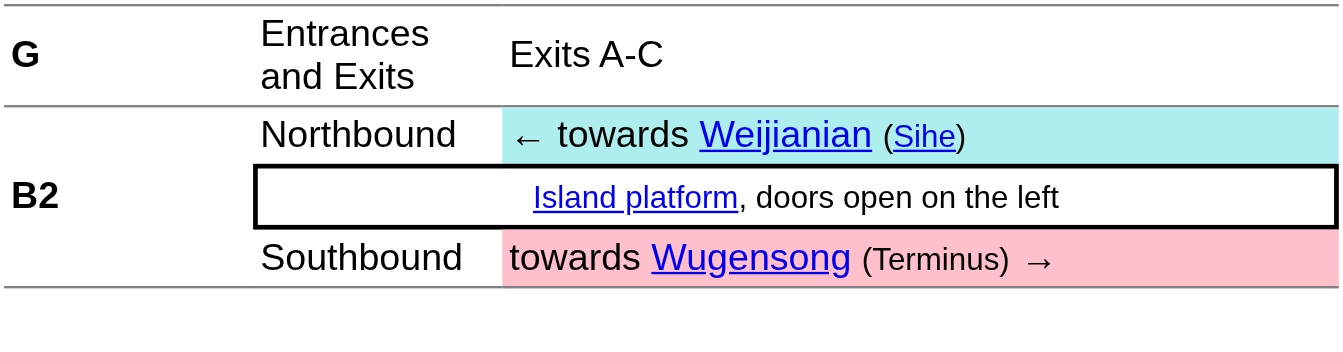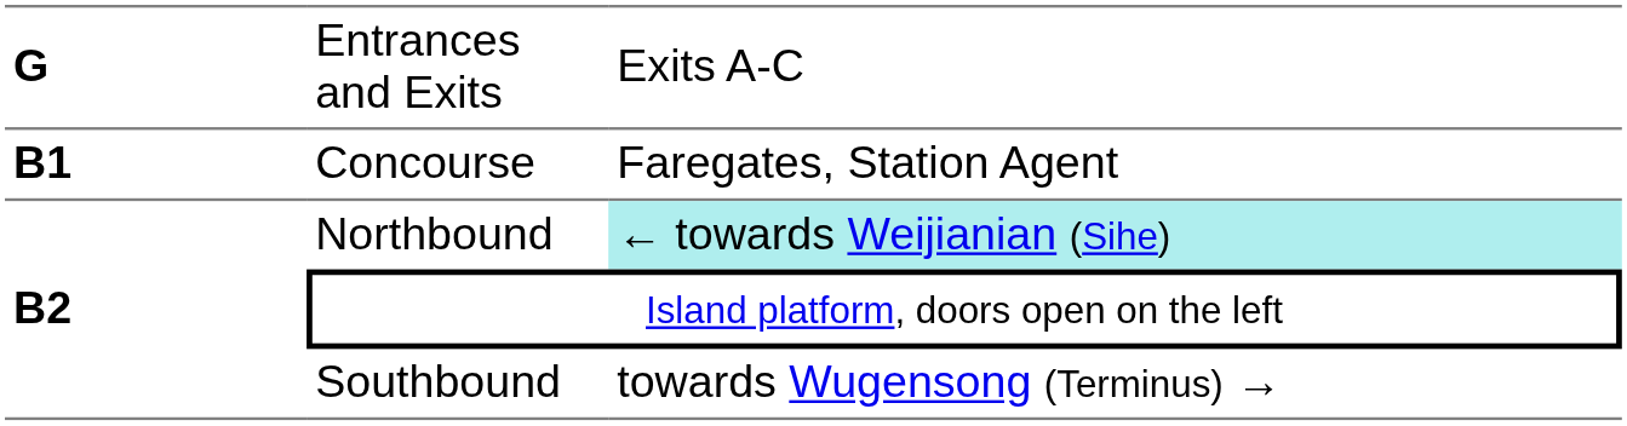+ row: B1 | Concourse | Faregates, Station Agent
Southbound | column 3: pink background -> no background
